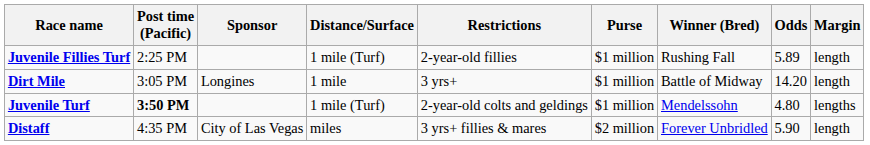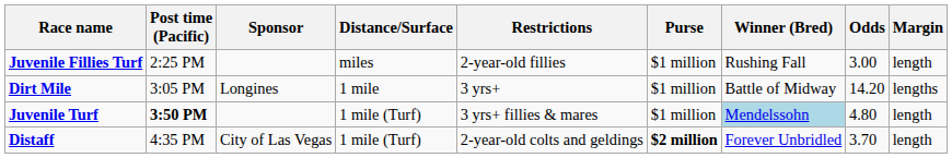Juvenile Fillies Turf | Distance/Surface: 1 mile (Turf) -> miles
Juvenile Fillies Turf | Odds: 5.89 -> 3.00
Dirt Mile | Margin: length -> lengths
Juvenile Turf | Restrictions: 2-year-old colts and geldings -> 3 yrs+ fillies & mares
Juvenile Turf | Winner (Bred): no background -> lightblue background
Juvenile Turf | Margin: lengths -> length
Distaff | Distance/Surface: miles -> 1 mile (Turf)
Distaff | Restrictions: 3 yrs+ fillies & mares -> 2-year-old colts and geldings
Distaff | Purse: normal -> bold
Distaff | Odds: 5.90 -> 3.70
